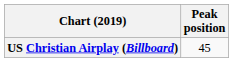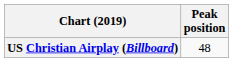US Christian Airplay (Billboard) | Peak position: 45 -> 48
